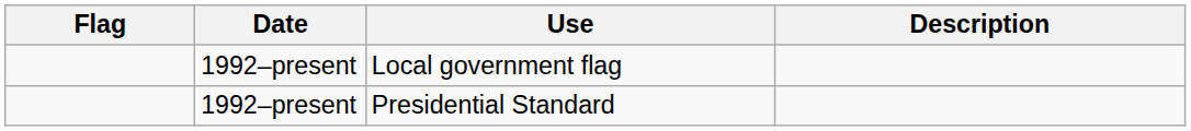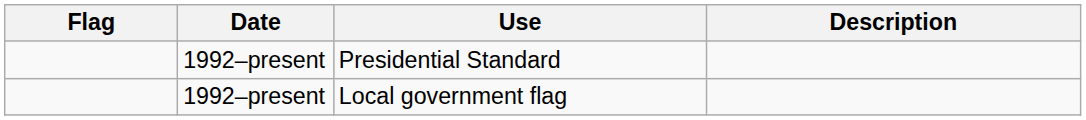rows swapped: Presidential Standard <-> Local government flag
